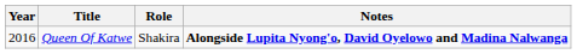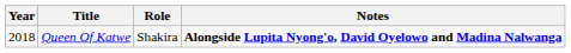Queen Of Katwe | Year: 2016 -> 2018
